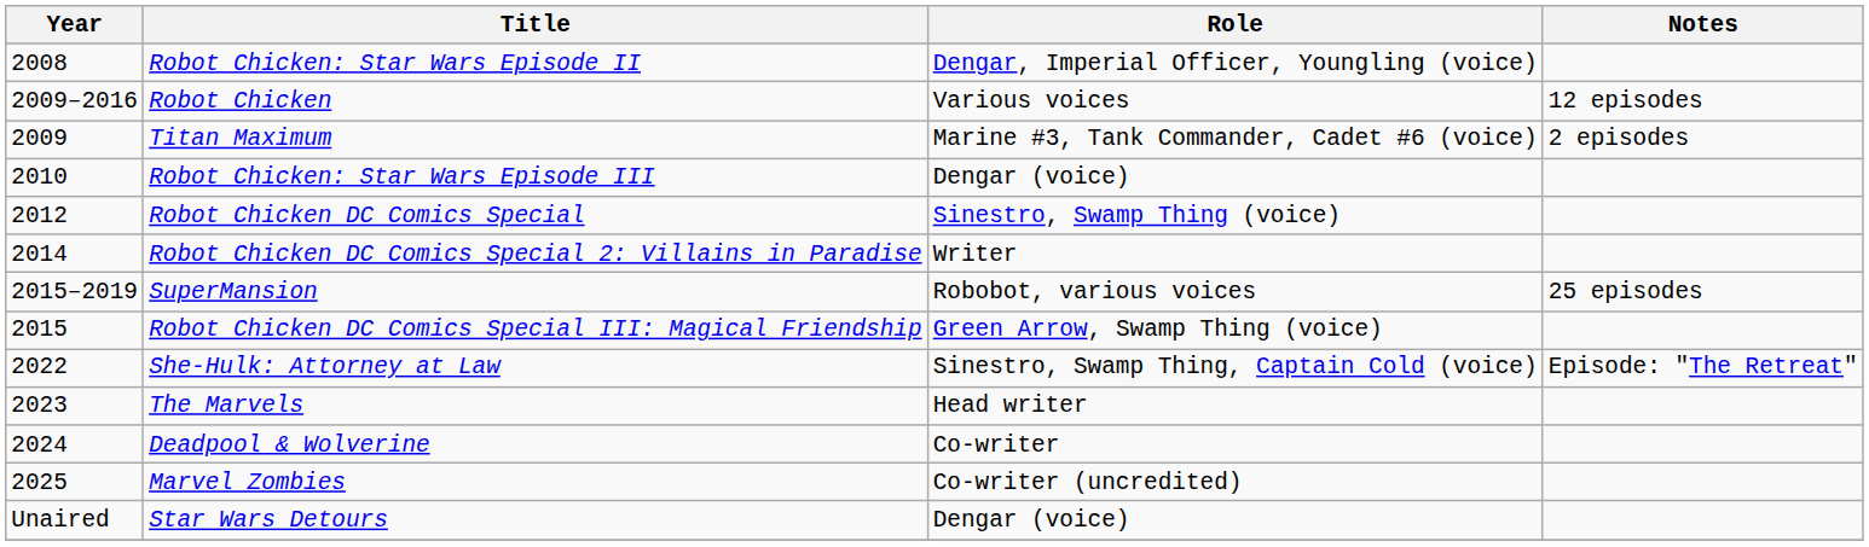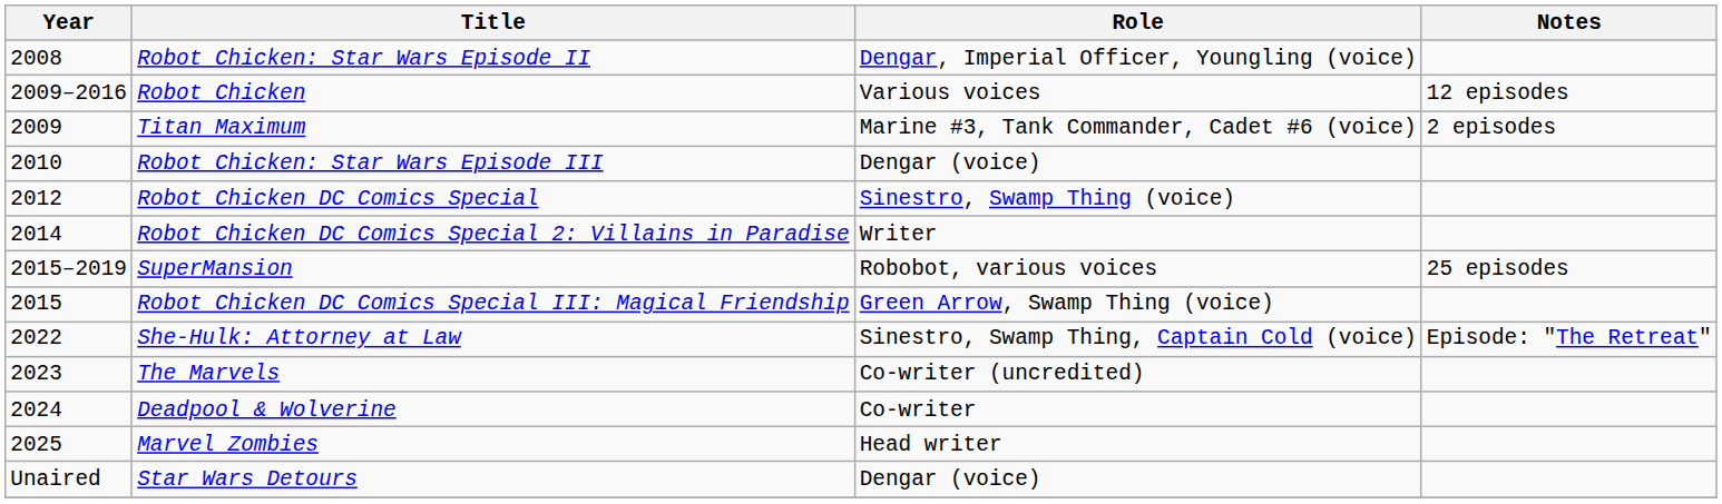The Marvels | Role: Head writer -> Co-writer (uncredited)
Marvel Zombies | Role: Co-writer (uncredited) -> Head writer
